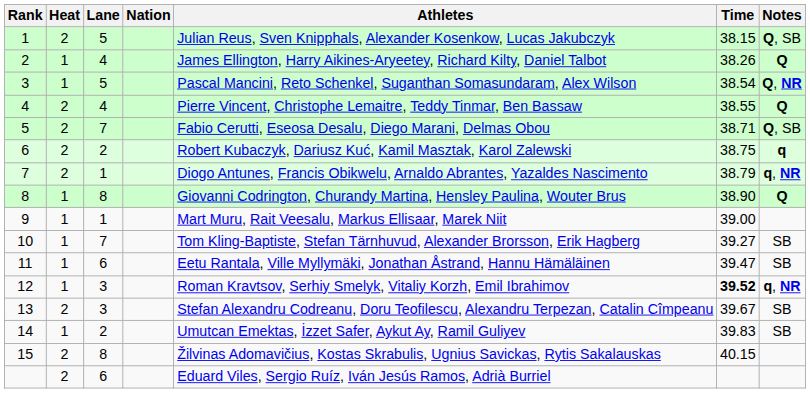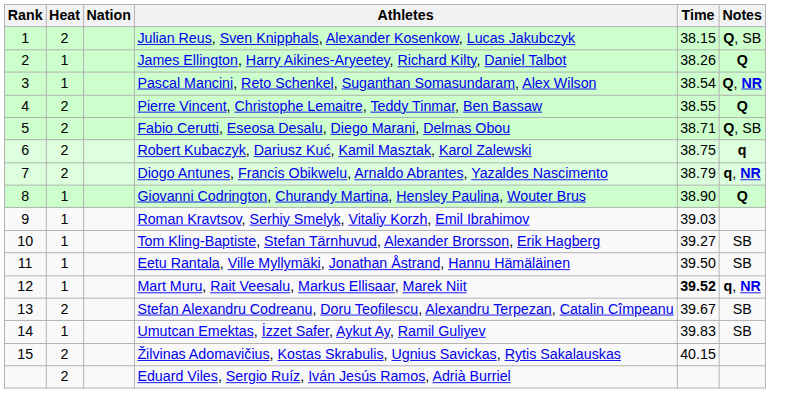- column: Lane | 5 | 4 | 5 | 4 | 7 | 2 | 1 | 8 | 1 | 7 | 6 | 3 | 3 | 2 | 8 | 6
9 | Athletes: Mart Muru, Rait Veesalu, Markus Ellisaar, Marek Niit -> Roman Kravtsov, Serhiy Smelyk, Vitaliy Korzh, Emil Ibrahimov
9 | Time: 39.00 -> 39.03
11 | Time: 39.47 -> 39.50
12 | Athletes: Roman Kravtsov, Serhiy Smelyk, Vitaliy Korzh, Emil Ibrahimov -> Mart Muru, Rait Veesalu, Markus Ellisaar, Marek Niit
